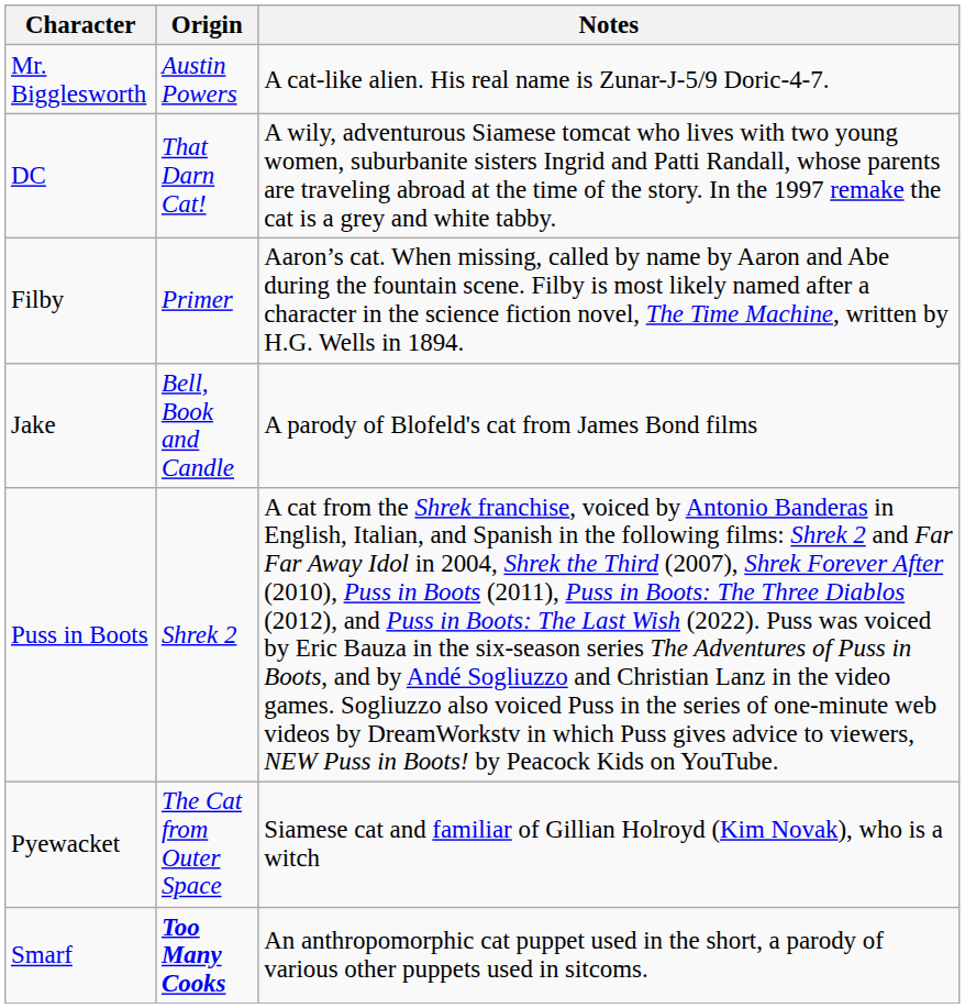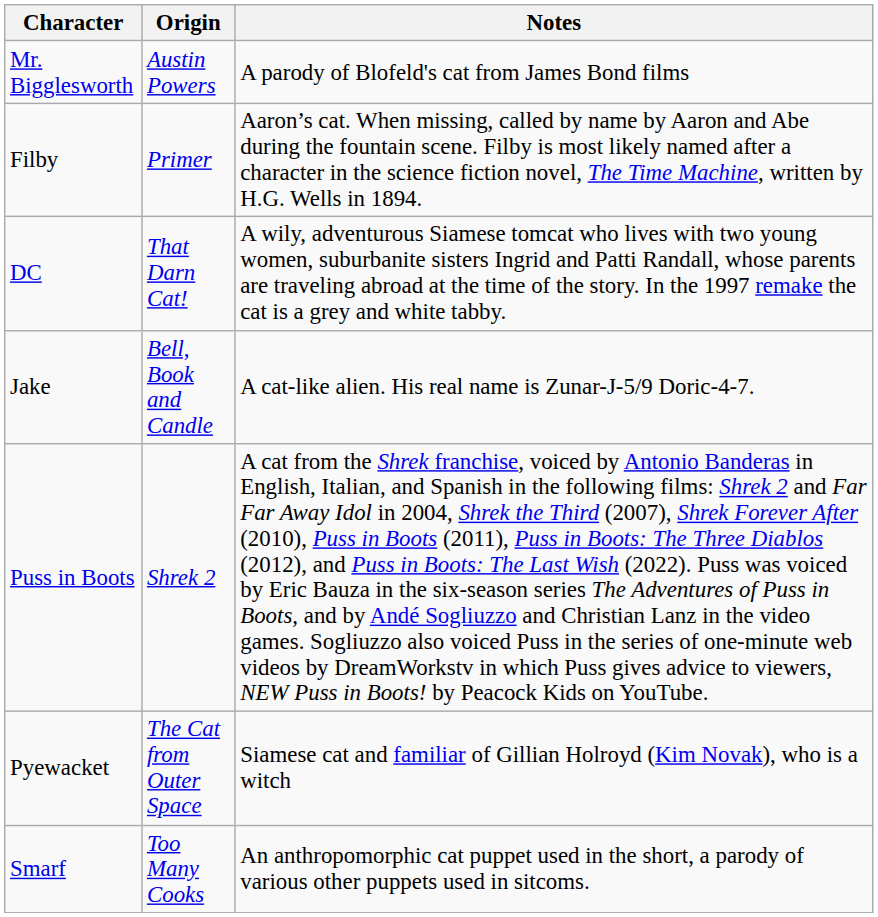Mr. Bigglesworth | Notes: A cat-like alien. His real name is Zunar-J-5/9 Doric-4-7. -> A parody of Blofeld's cat from James Bond films
rows swapped: DC <-> Filby
Jake | Notes: A parody of Blofeld's cat from James Bond films -> A cat-like alien. His real name is Zunar-J-5/9 Doric-4-7.
Smarf | Origin: bold -> normal
